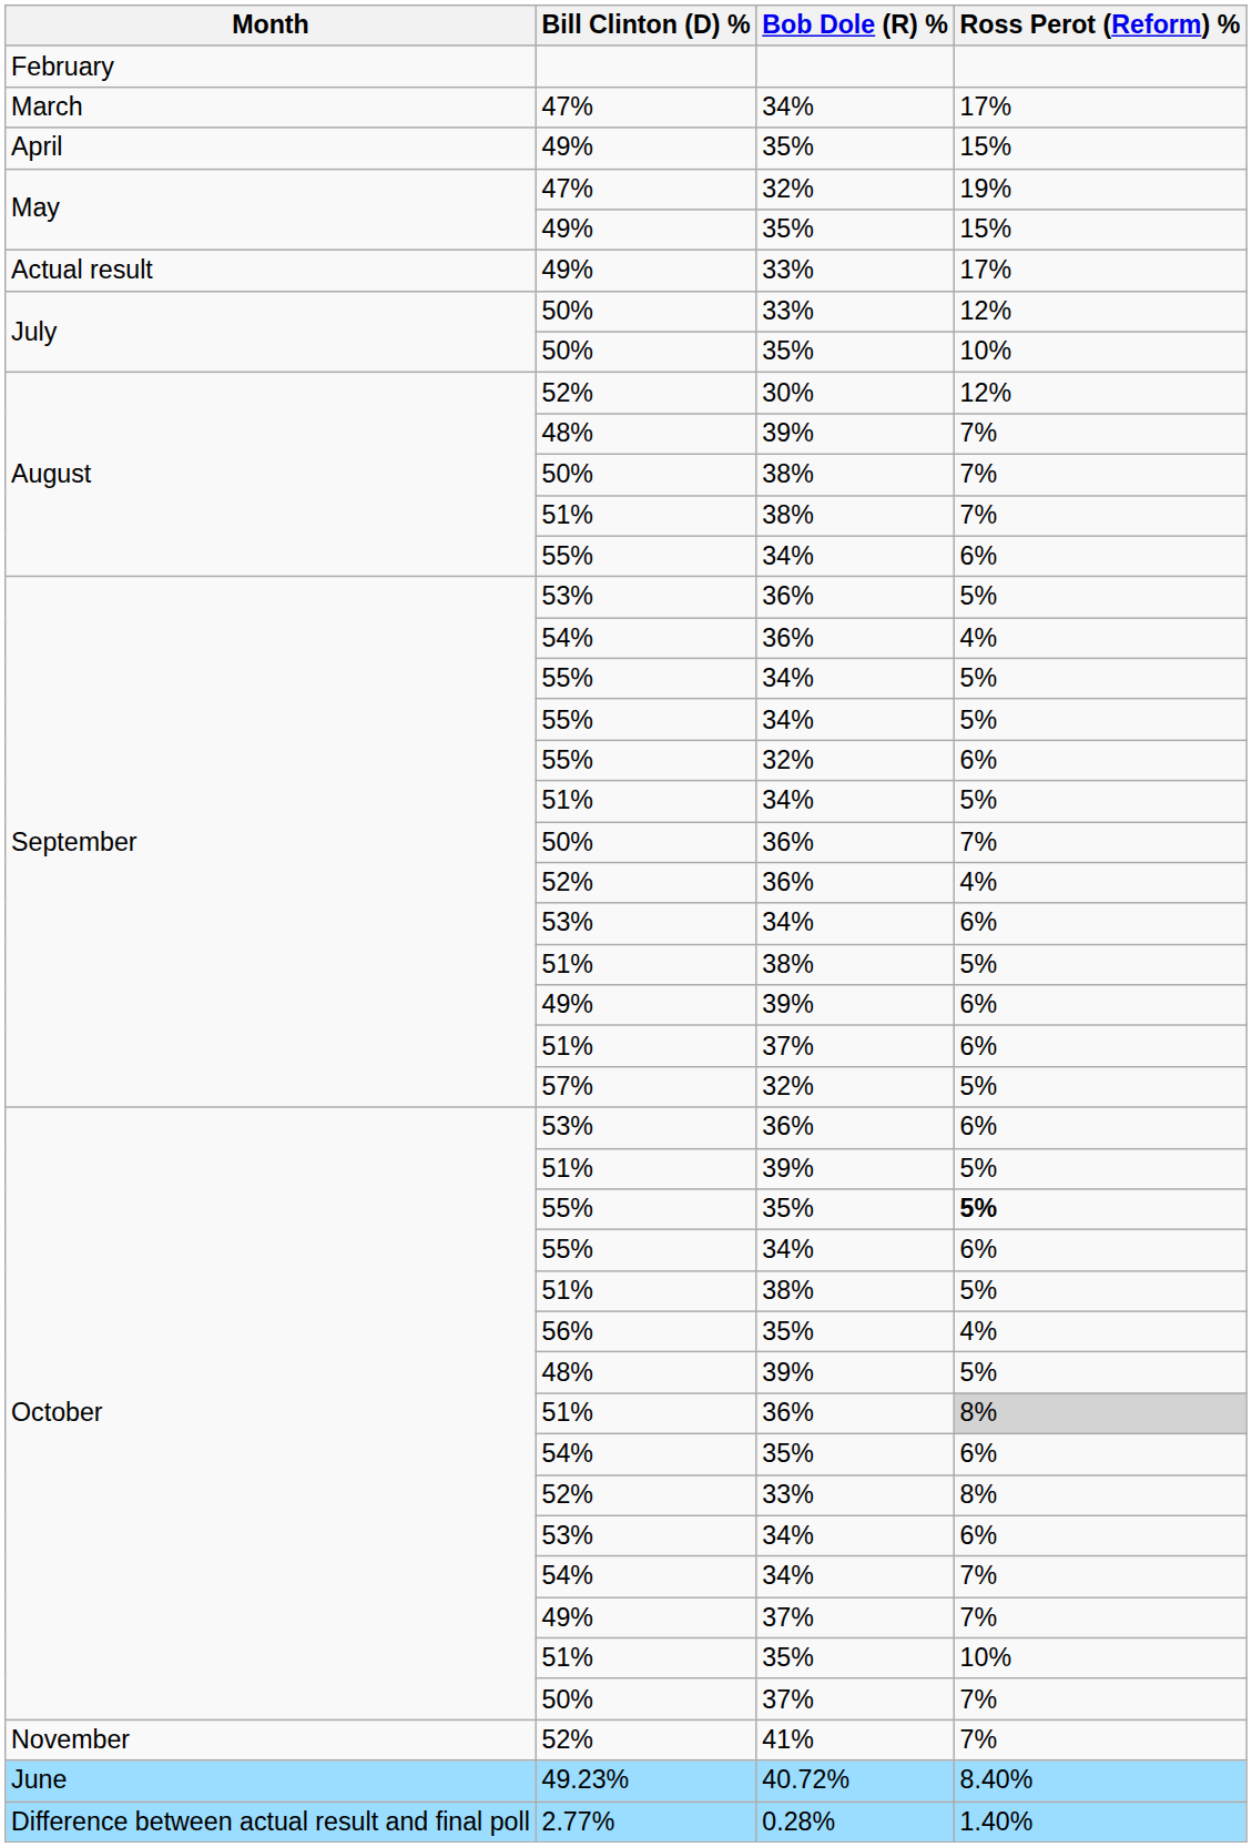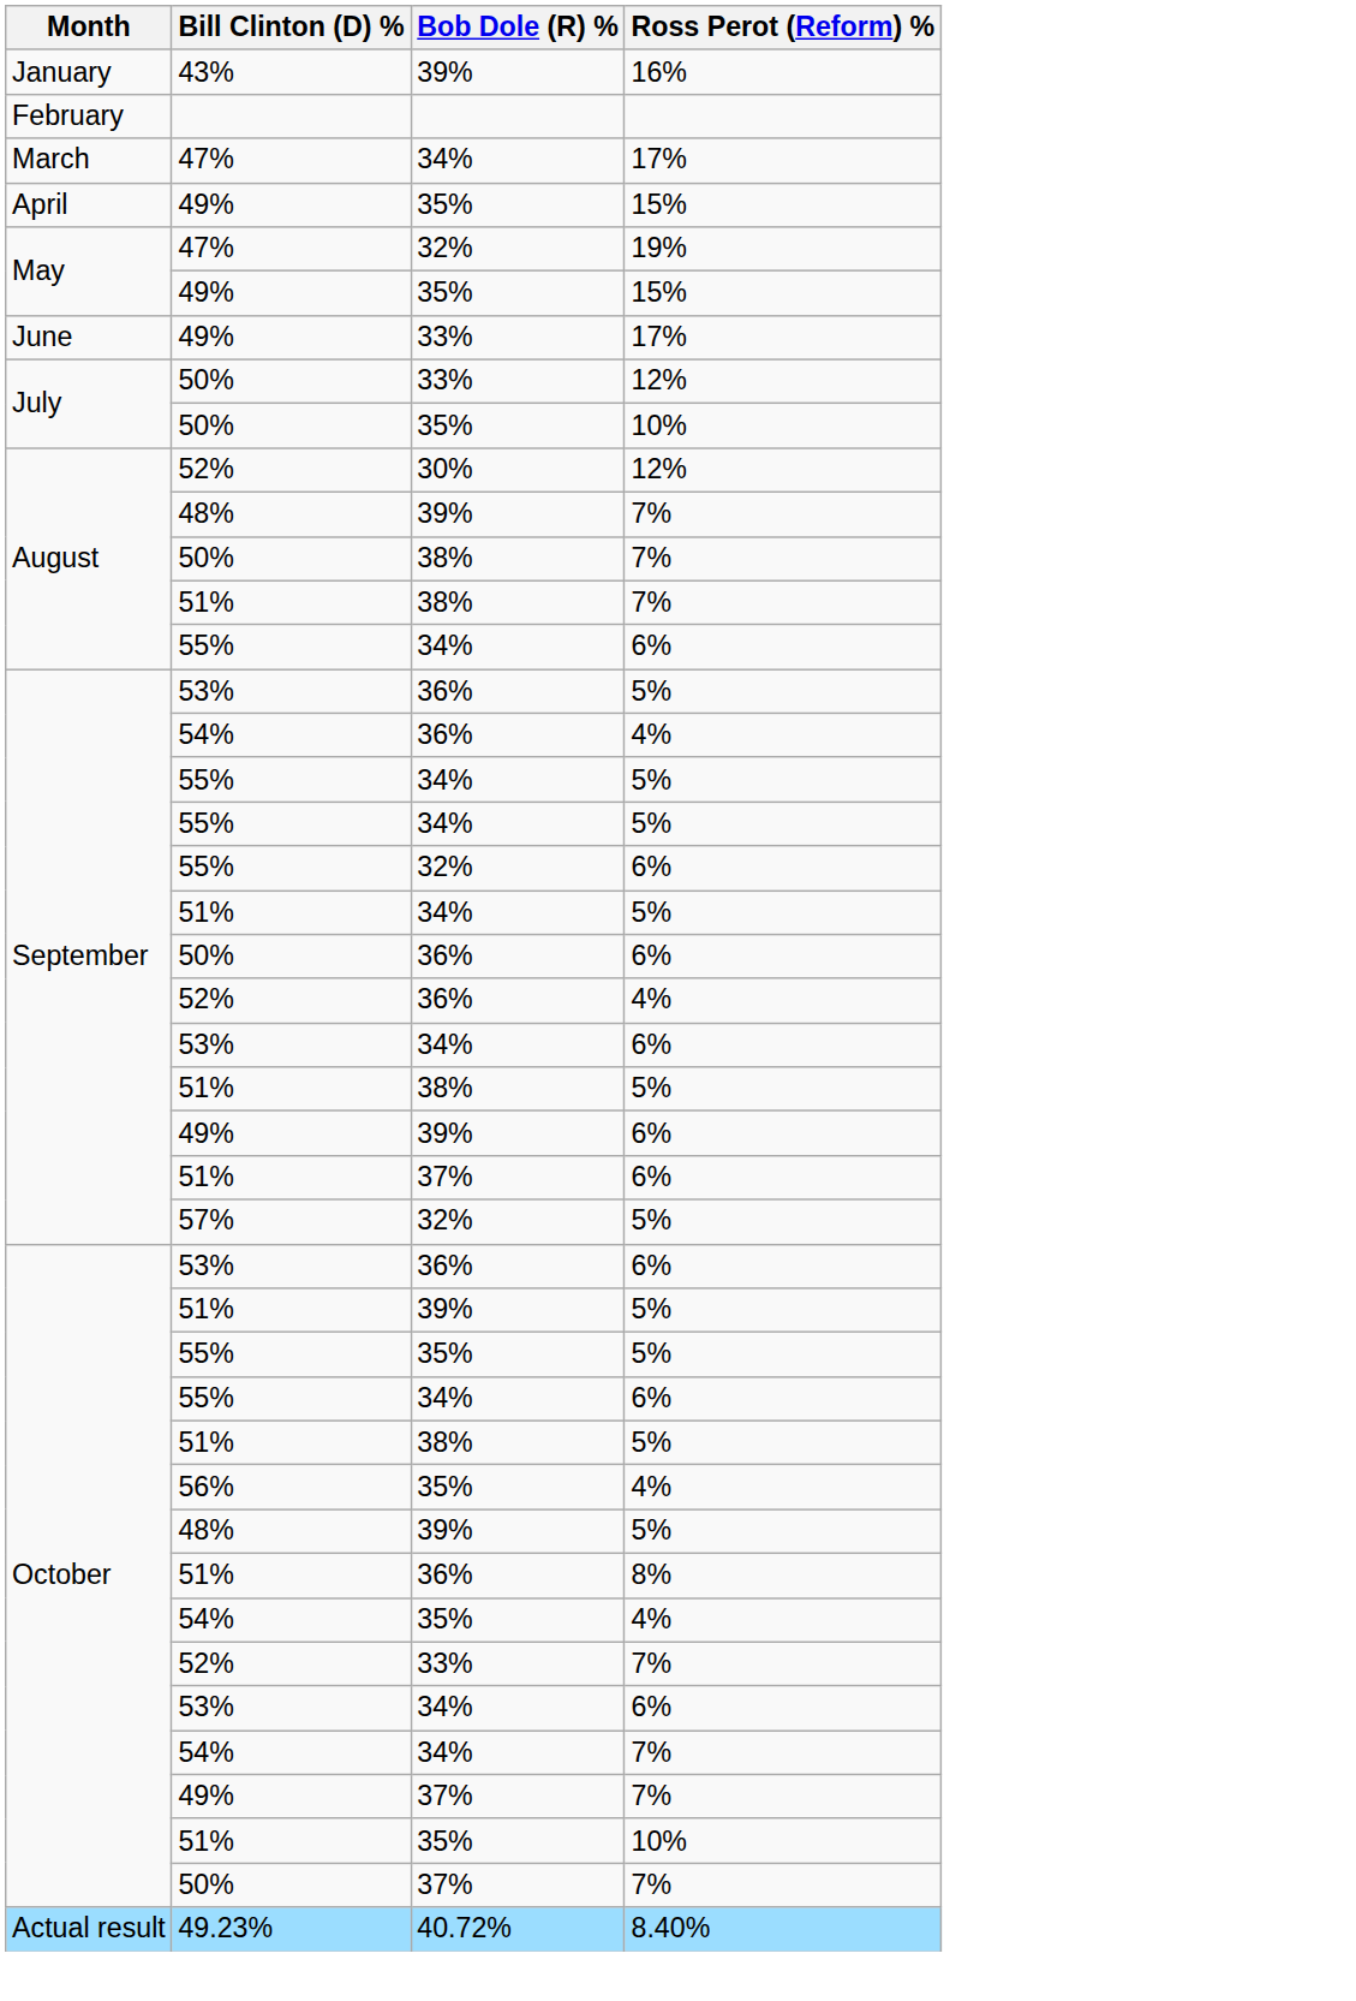+ row: January | 43% | 39% | 16%
49% / 33% | Month: Actual result -> June
50% / 36% | Ross Perot (Reform) %: 7% -> 6%
55% / 35% | Ross Perot (Reform) %: bold -> normal
51% / 36% | Ross Perot (Reform) %: lightgrey background -> no background
54% / 35% | Ross Perot (Reform) %: 6% -> 4%
52% / 33% | Ross Perot (Reform) %: 8% -> 7%
- row: November | 52% | 41% | 7%
49.23% | Month: June -> Actual result
- row: Difference between actual result and final poll | 2.77% | 0.28% | 1.40%
